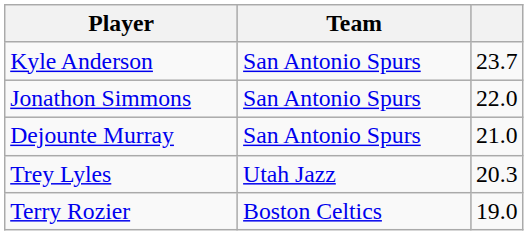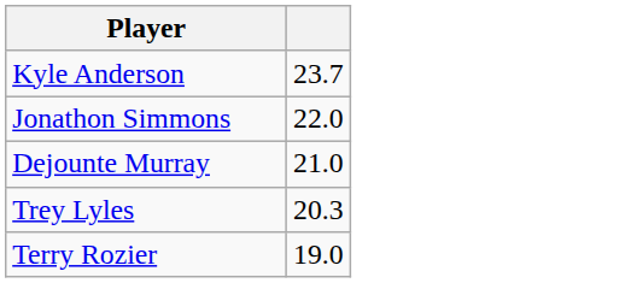- column: Team | San Antonio Spurs | San Antonio Spurs | San Antonio Spurs | Utah Jazz | Boston Celtics
